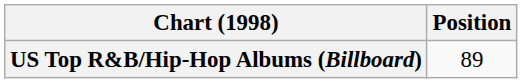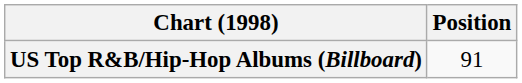US Top R&B/Hip-Hop Albums (Billboard) | Position: 89 -> 91
